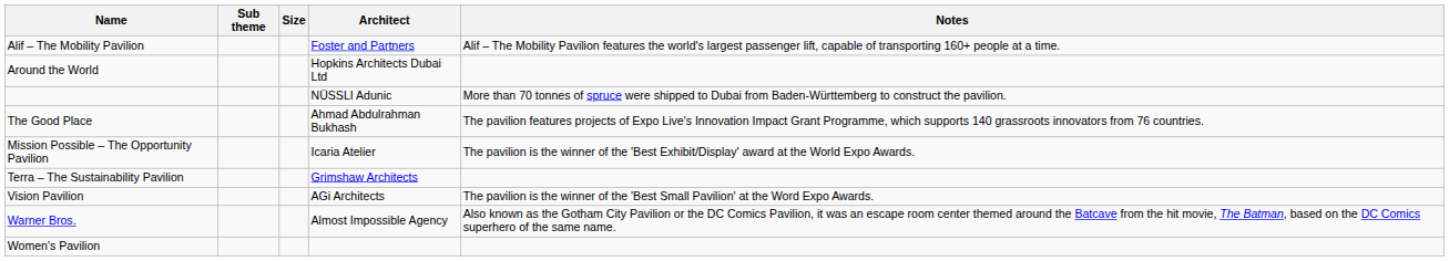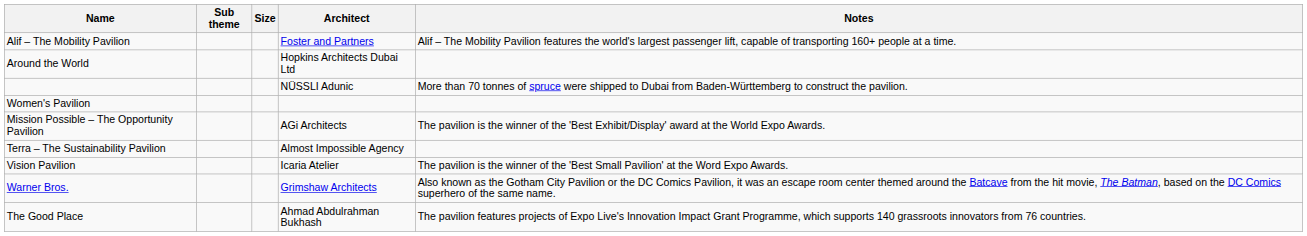rows swapped: The Good Place <-> Women's Pavilion
Mission Possible – The Opportunity Pavilion | Architect: Icaria Atelier -> AGi Architects
Terra – The Sustainability Pavilion | Architect: Grimshaw Architects -> Almost Impossible Agency
Vision Pavilion | Architect: AGi Architects -> Icaria Atelier
Warner Bros. | Architect: Almost Impossible Agency -> Grimshaw Architects
